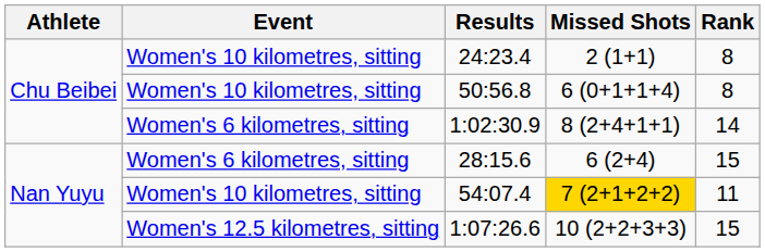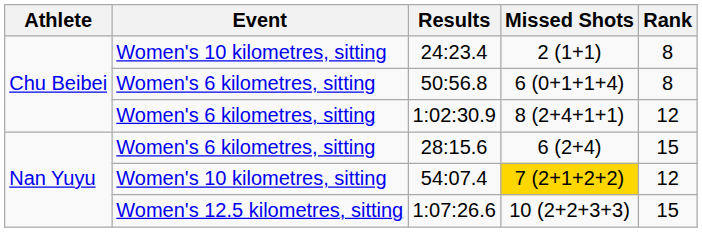50:56.8 | Event: Women's 10 kilometres, sitting -> Women's 6 kilometres, sitting
1:02:30.9 | Rank: 14 -> 12
54:07.4 | Rank: 11 -> 12
